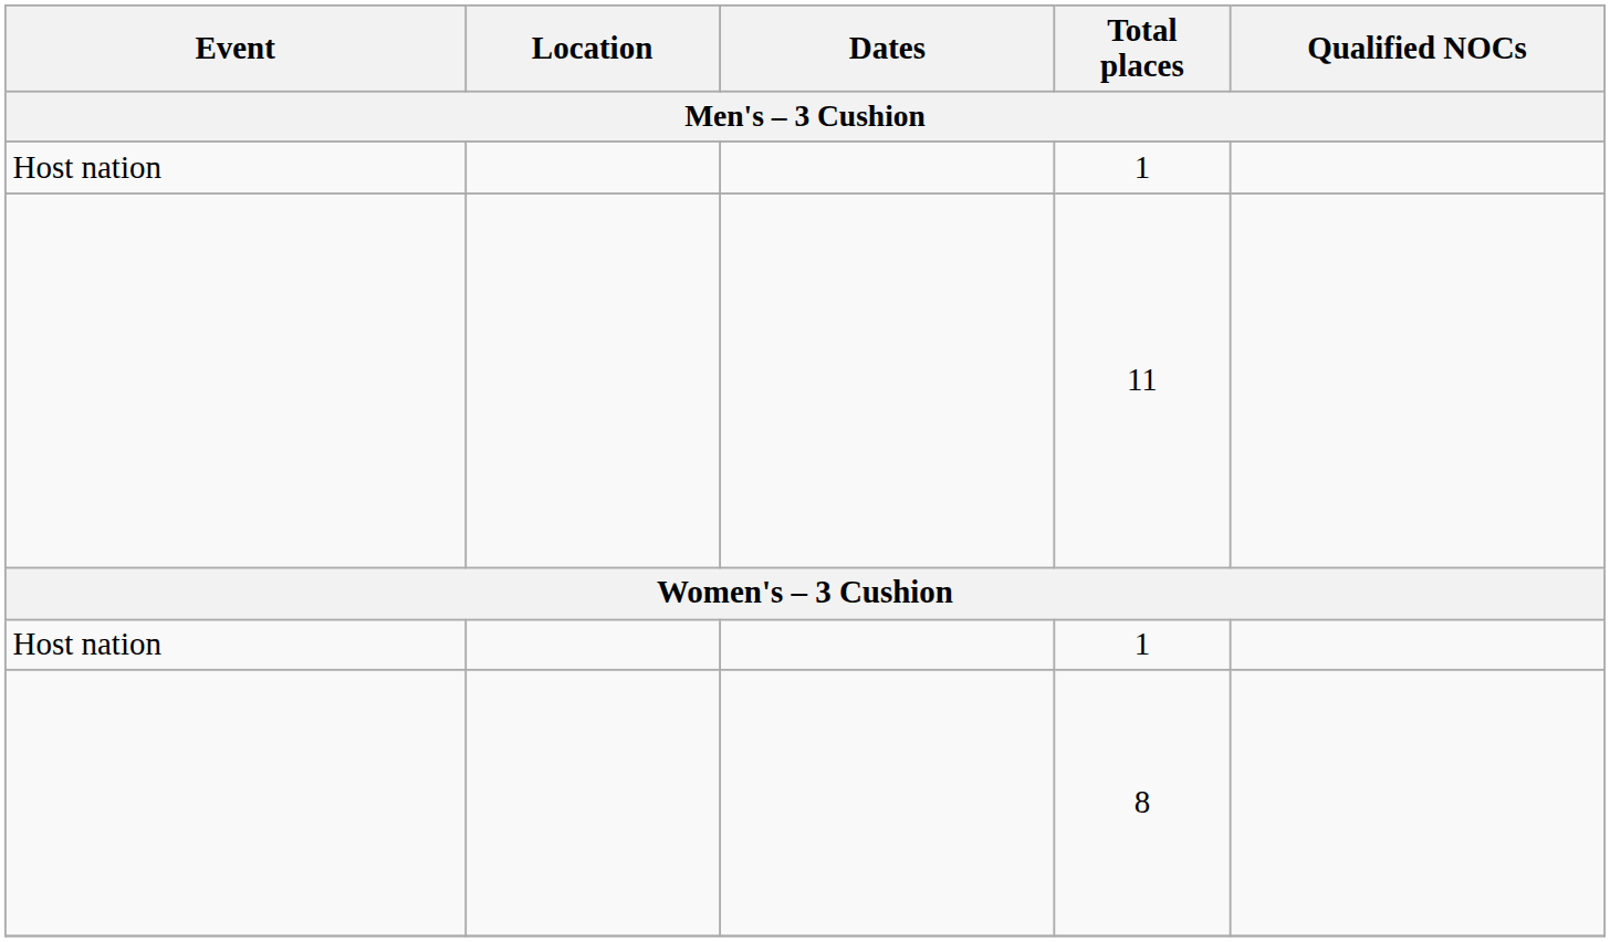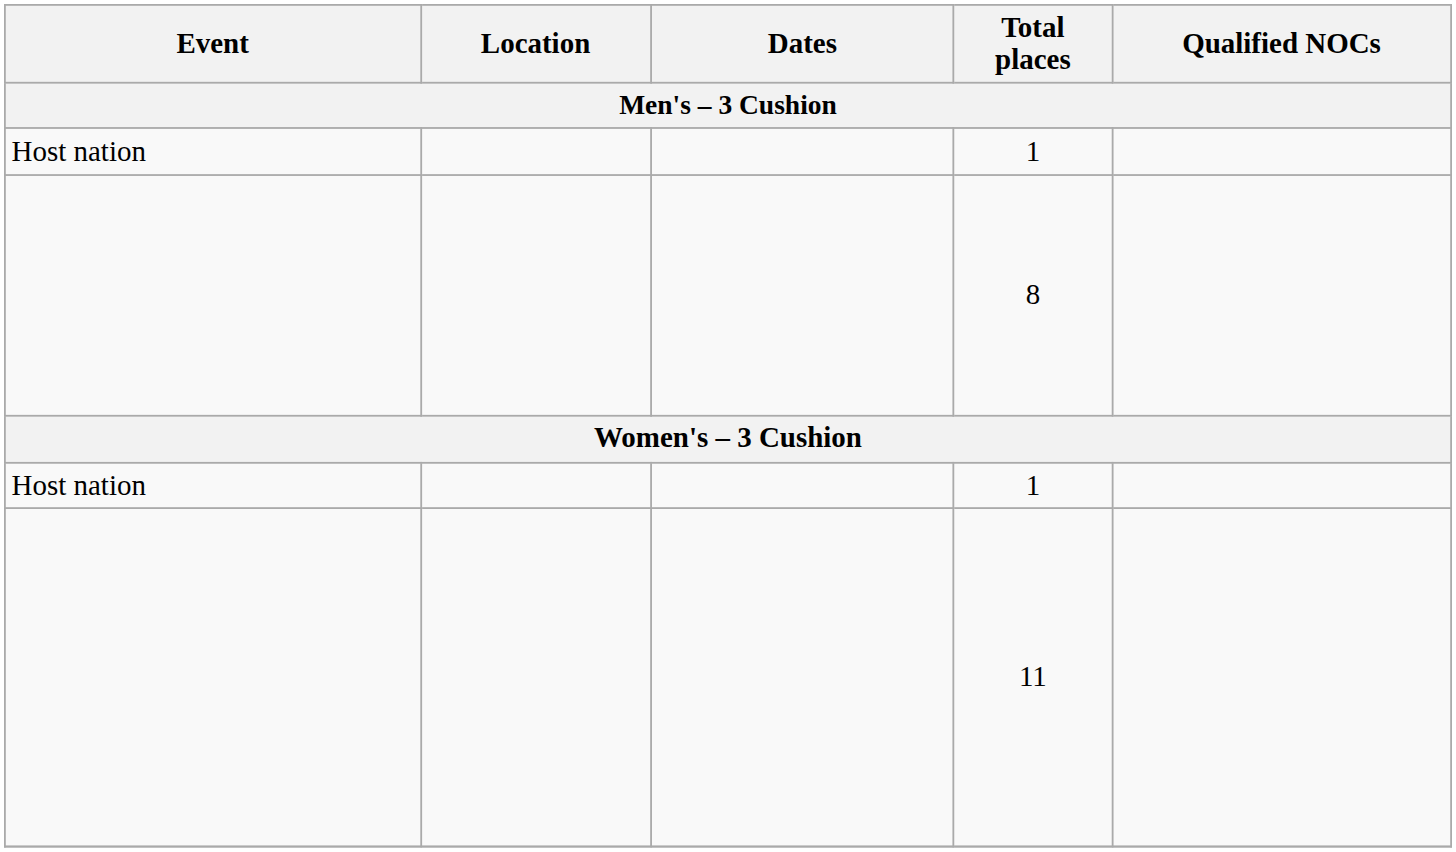rows swapped: 11 <-> 8
